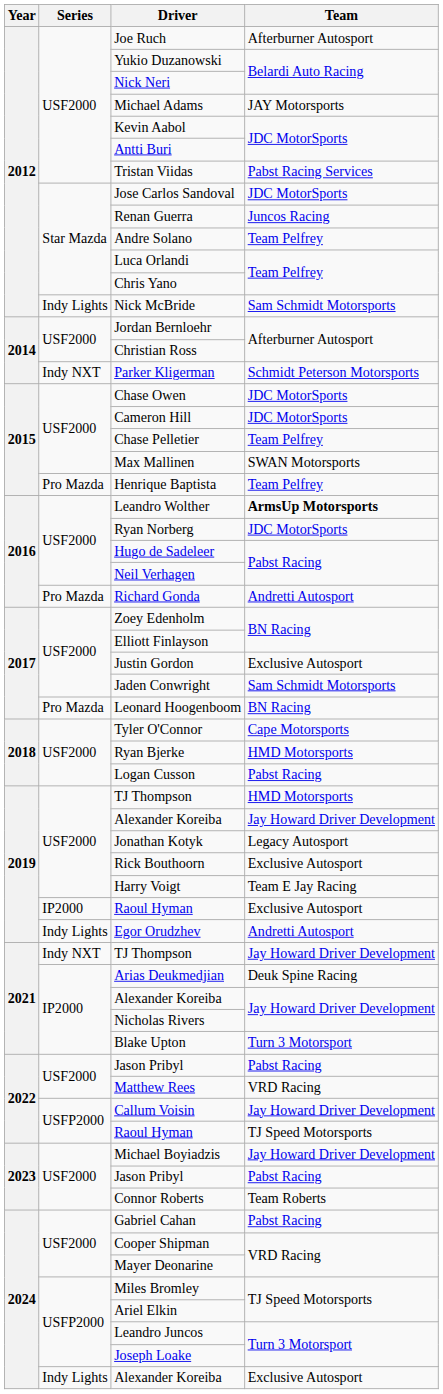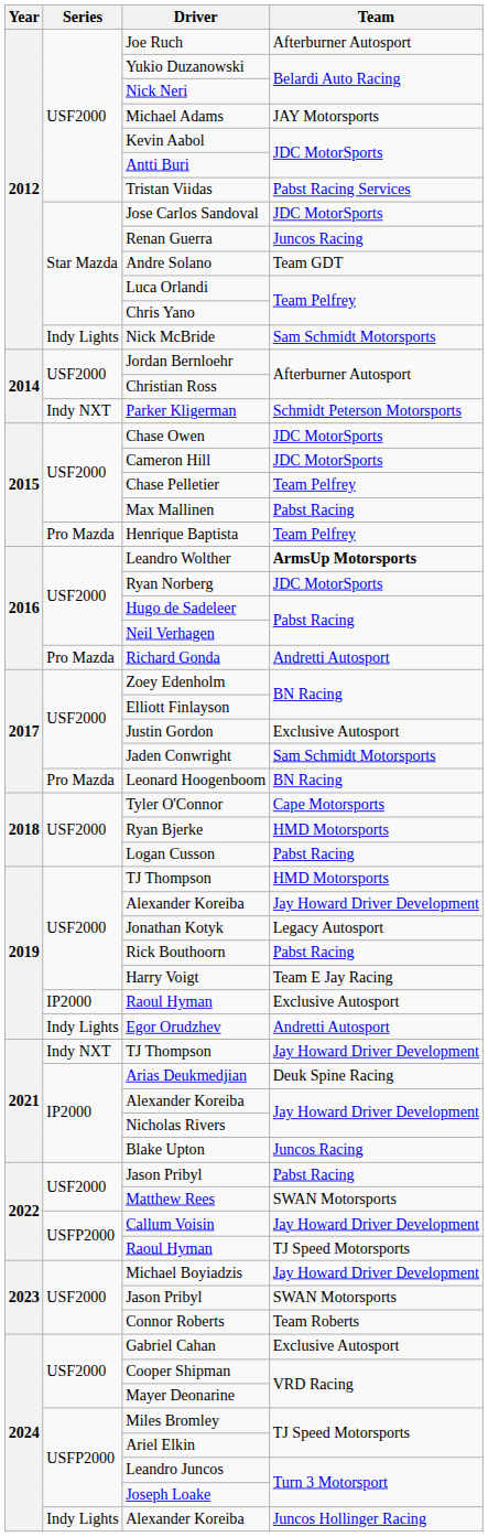Andre Solano | Team: Team Pelfrey -> Team GDT
Max Mallinen | Team: SWAN Motorsports -> Pabst Racing
Rick Bouthoorn | Team: Exclusive Autosport -> Pabst Racing
Blake Upton | Team: Turn 3 Motorsport -> Juncos Racing
Matthew Rees | Team: VRD Racing -> SWAN Motorsports
2023 / Jason Pribyl | Team: Pabst Racing -> SWAN Motorsports
Gabriel Cahan | Team: Pabst Racing -> Exclusive Autosport
2024 / Alexander Koreiba | Team: Exclusive Autosport -> Juncos Hollinger Racing
